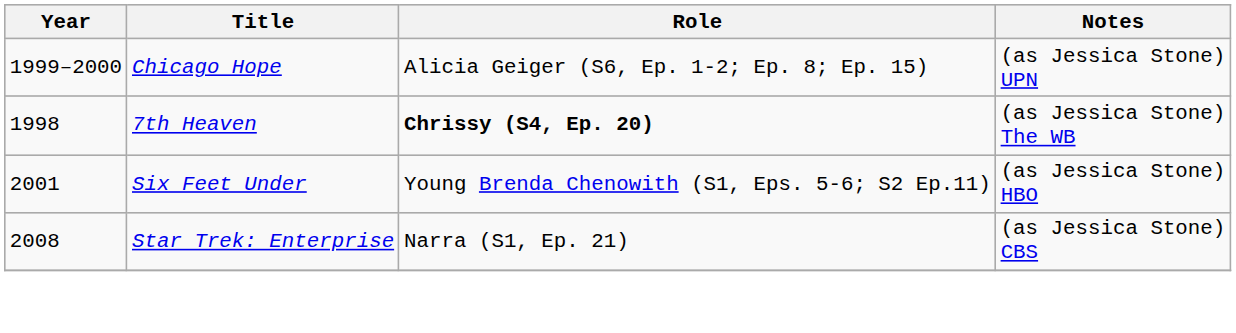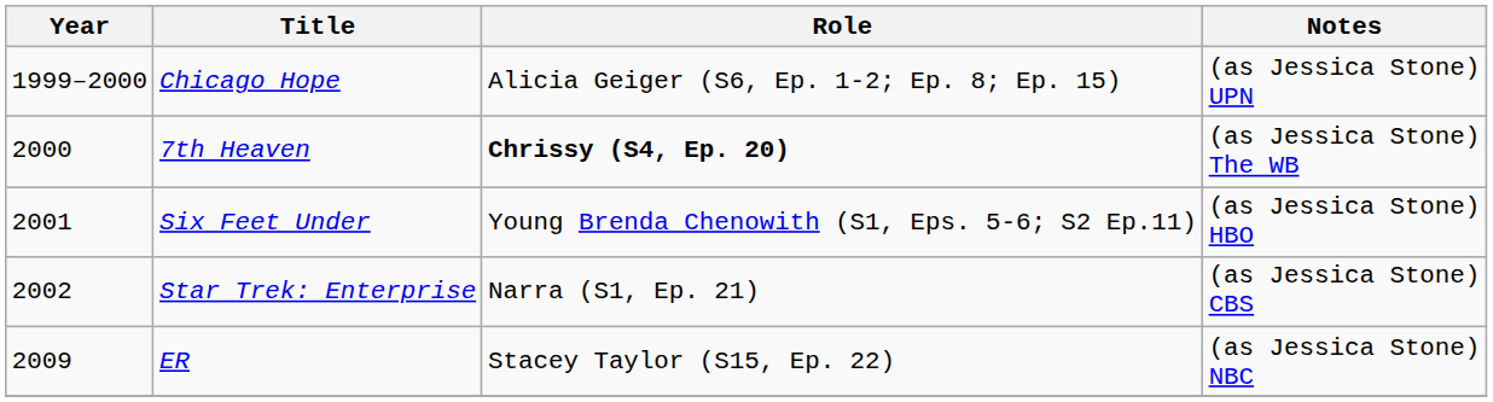7th Heaven | Year: 1998 -> 2000
Star Trek: Enterprise | Year: 2008 -> 2002
+ row: 2009 | ER | Stacey Taylor (S15, Ep. 22) | (as Jessica Stone) NBC
